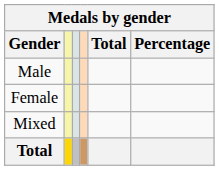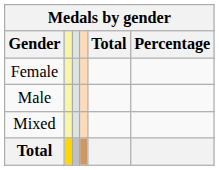rows swapped: Male <-> Female
